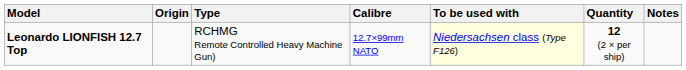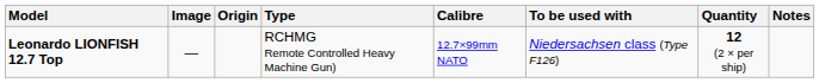+ column: Image | —
Leonardo LIONFISH 12.7 Top | To be used with: lightyellow background -> no background
